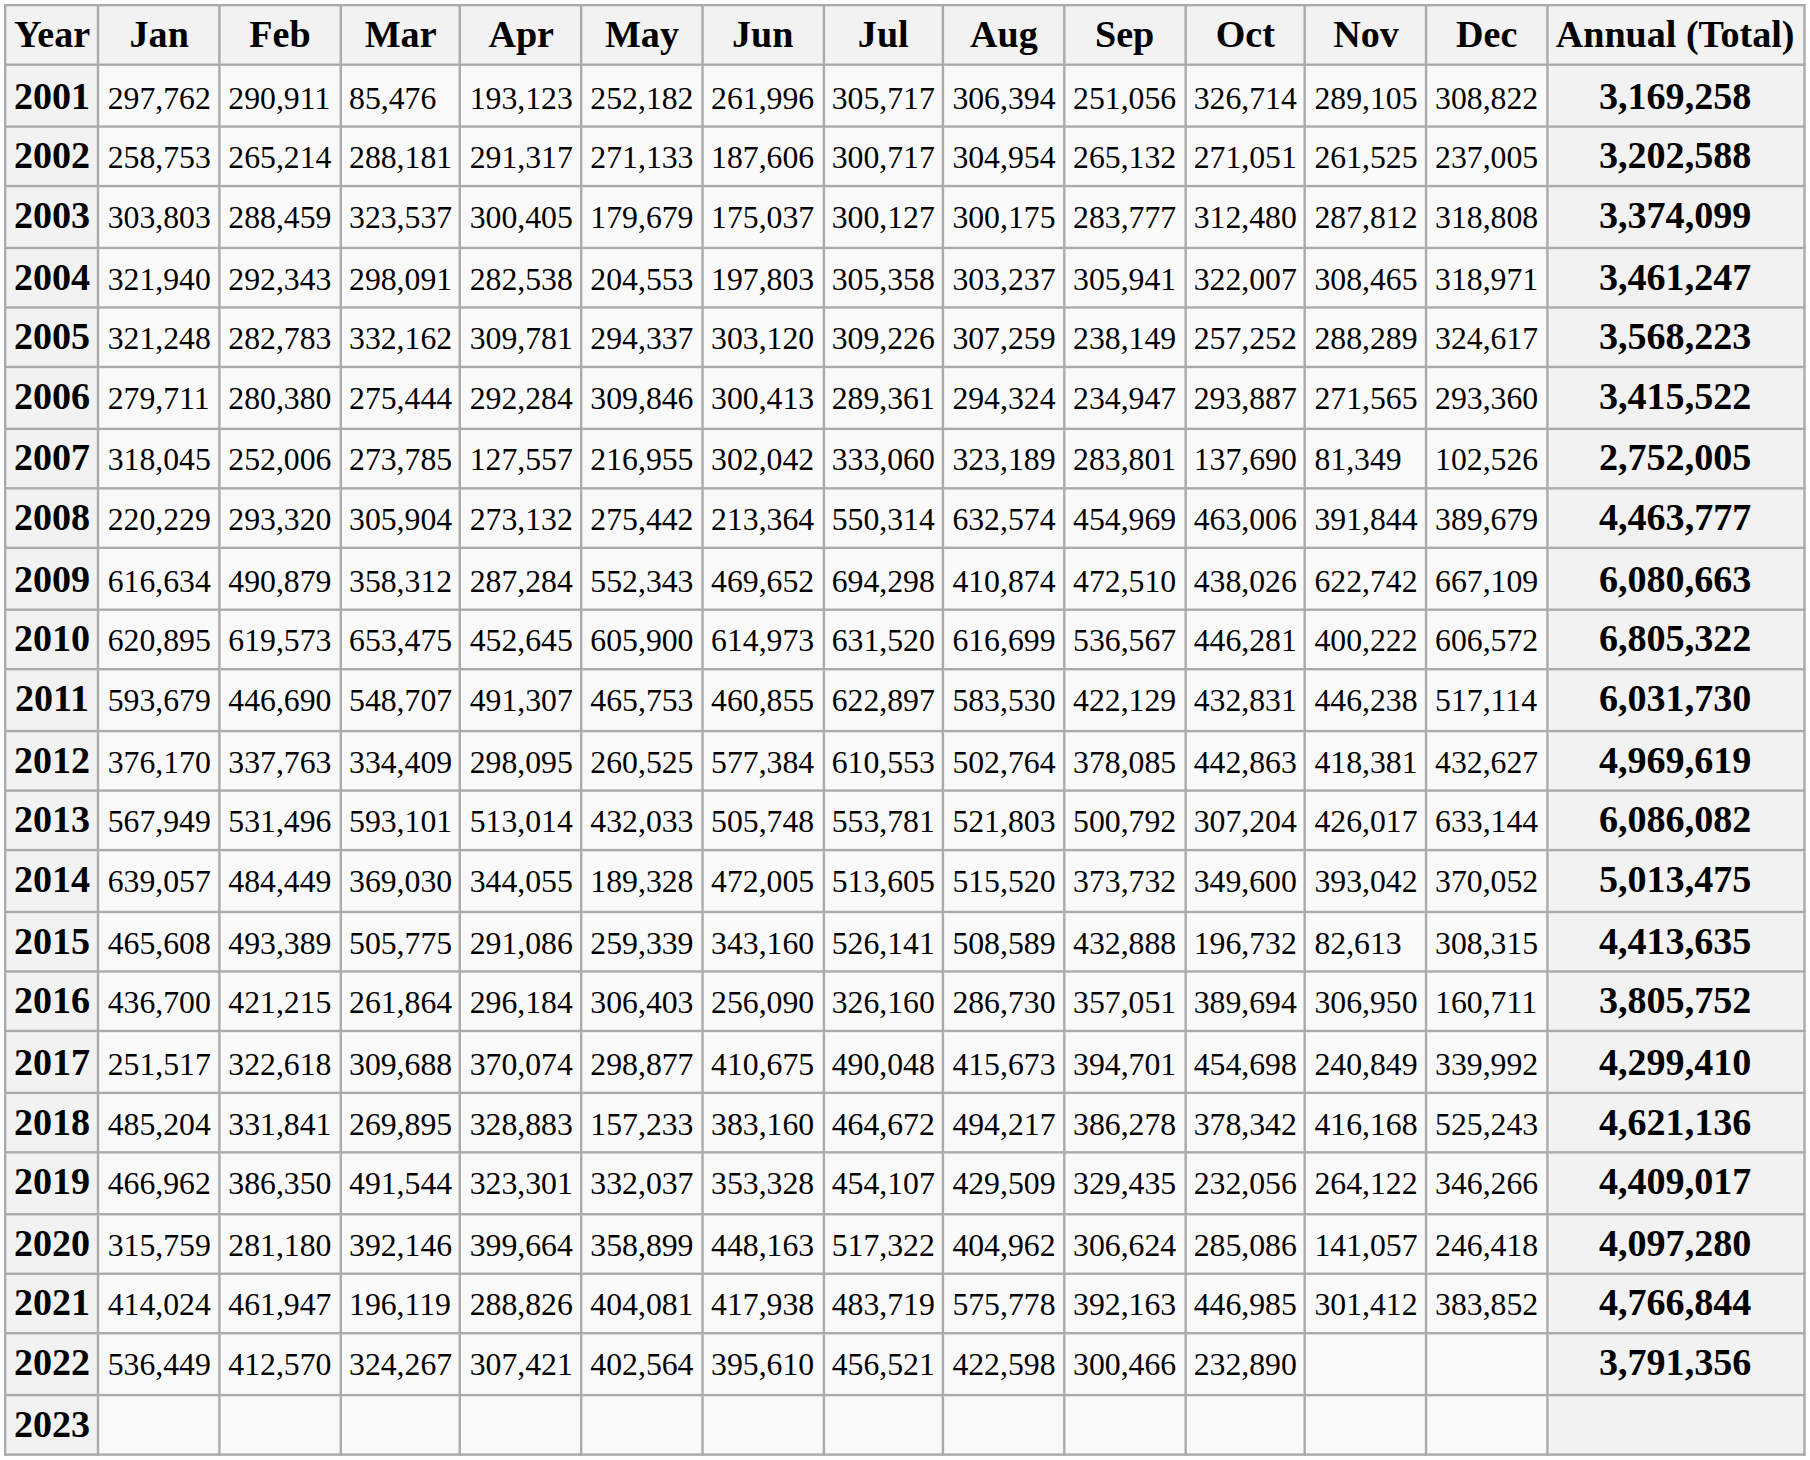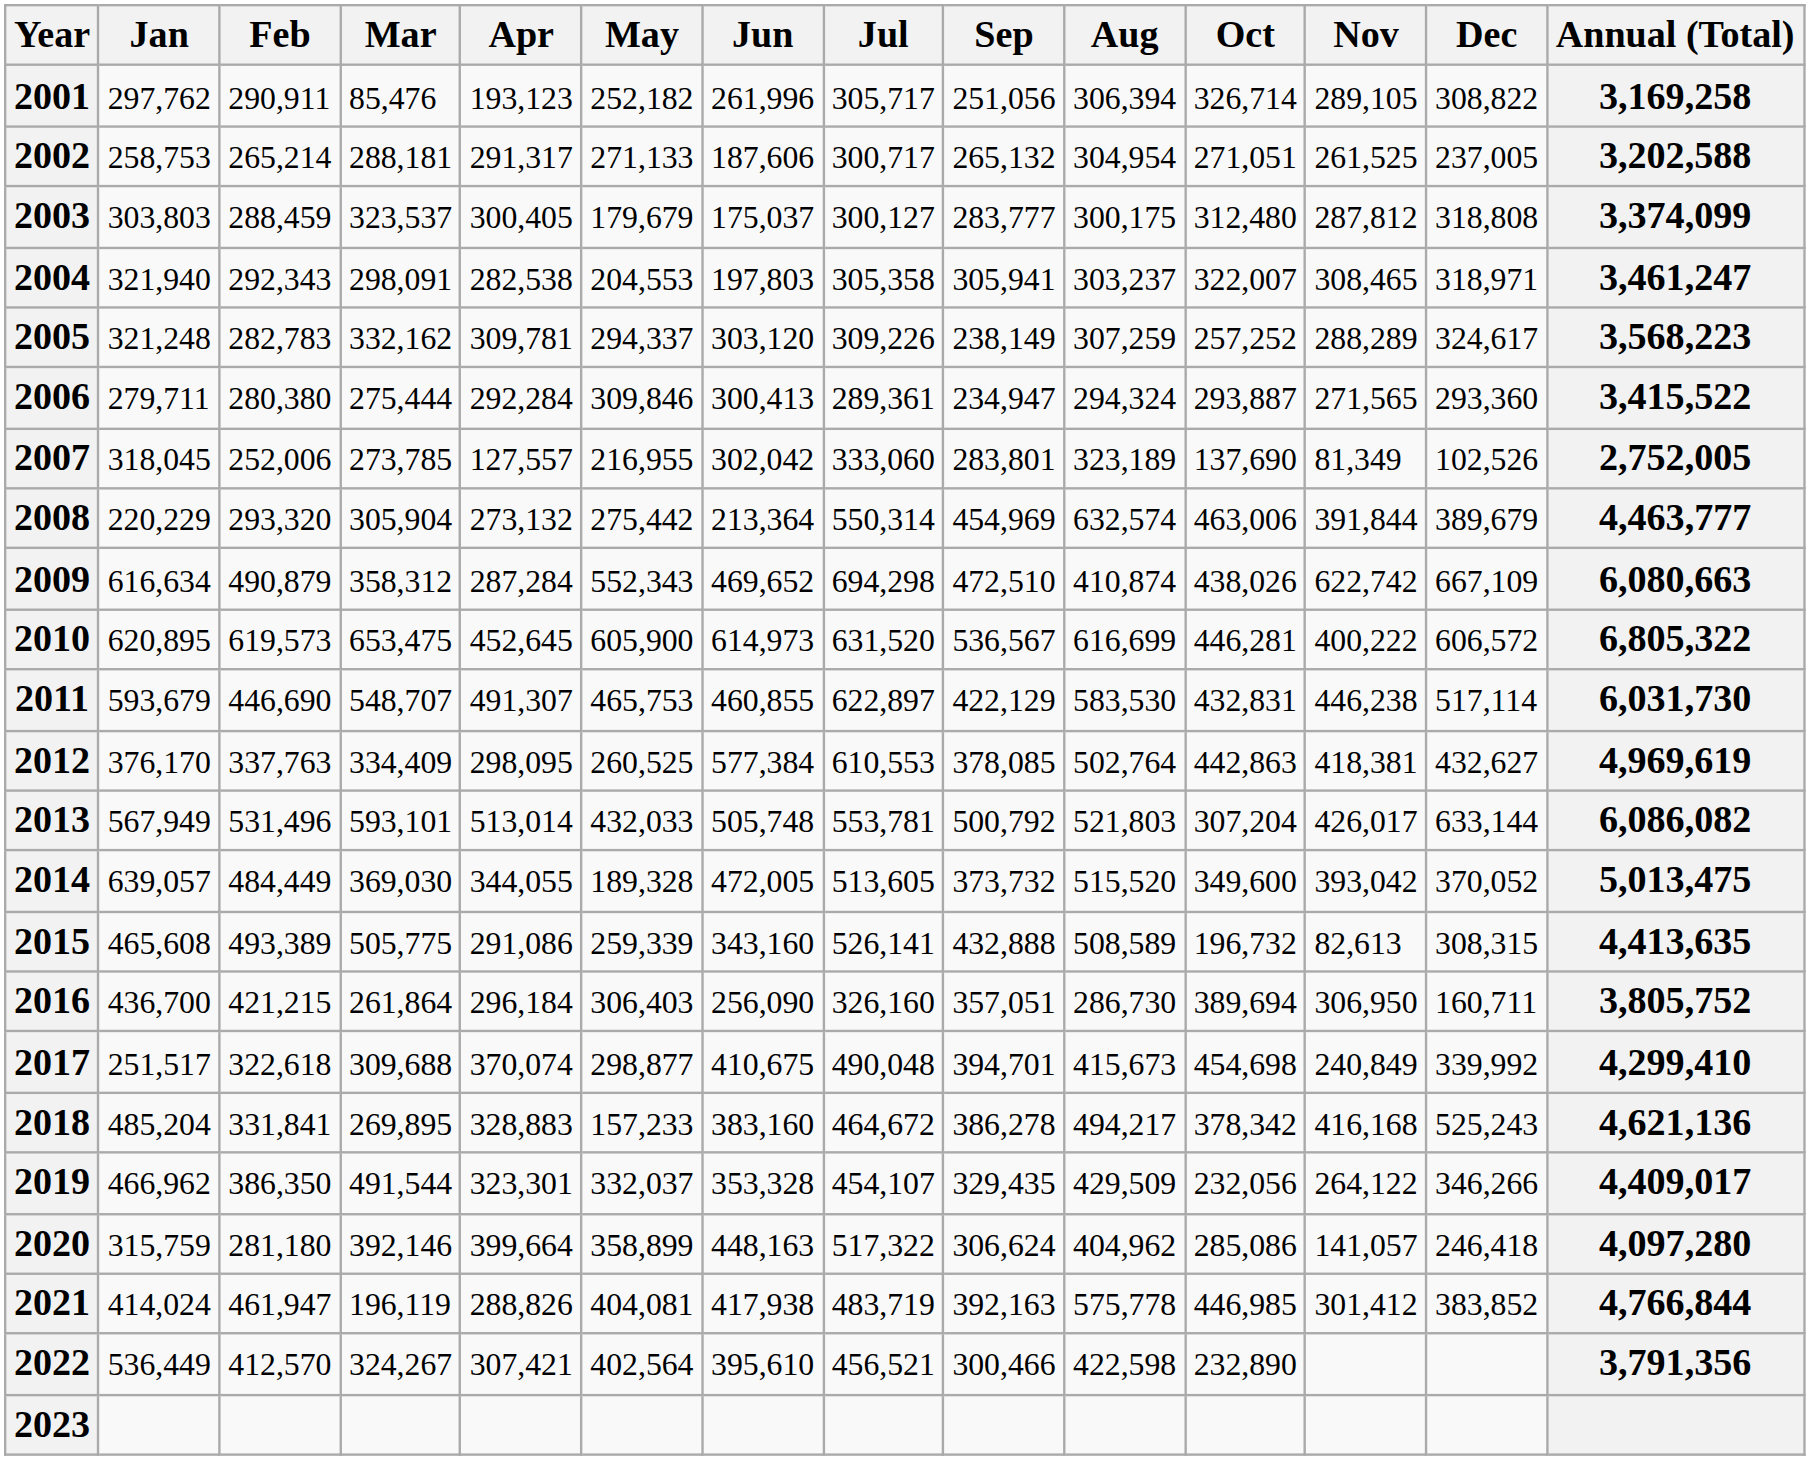columns swapped: Aug <-> Sep
